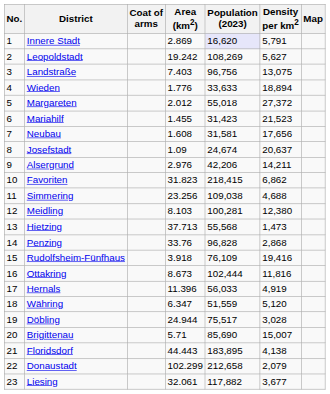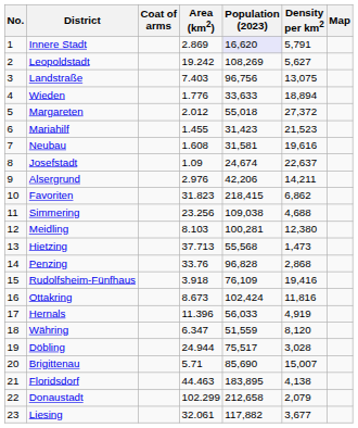Neubau | Density per km2: 17,656 -> 19,616
Josefstadt | Density per km2: 20,637 -> 22,637
Ottakring | Population (2023): 102,444 -> 102,424
Währing | Density per km2: 5,120 -> 8,120
Floridsdorf | Area (km2): 44.443 -> 44.463
